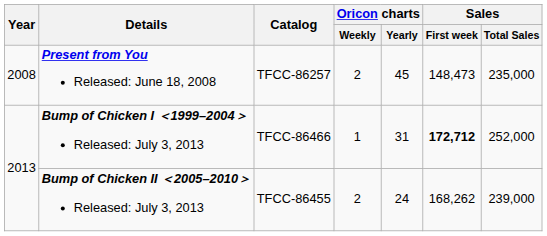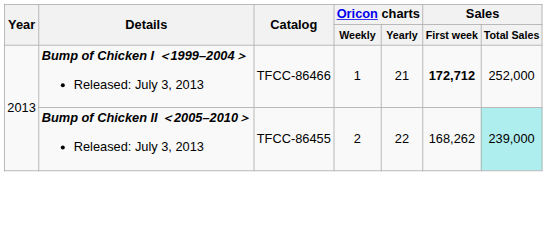- row: 2008 | Present from You Released: June 18, 2008 | TFCC-86257 | 2 | 45 | 148,473 | 235,000
Bump of Chicken I ＜1999–2004＞ Released: July 3, 2013 | Oricon charts / Yearly: 31 -> 21
Bump of Chicken II ＜2005–2010＞ Released: July 3, 2013 | Oricon charts / Yearly: 24 -> 22
Bump of Chicken II ＜2005–2010＞ Released: July 3, 2013 | Sales / Total Sales: no background -> paleturquoise background
